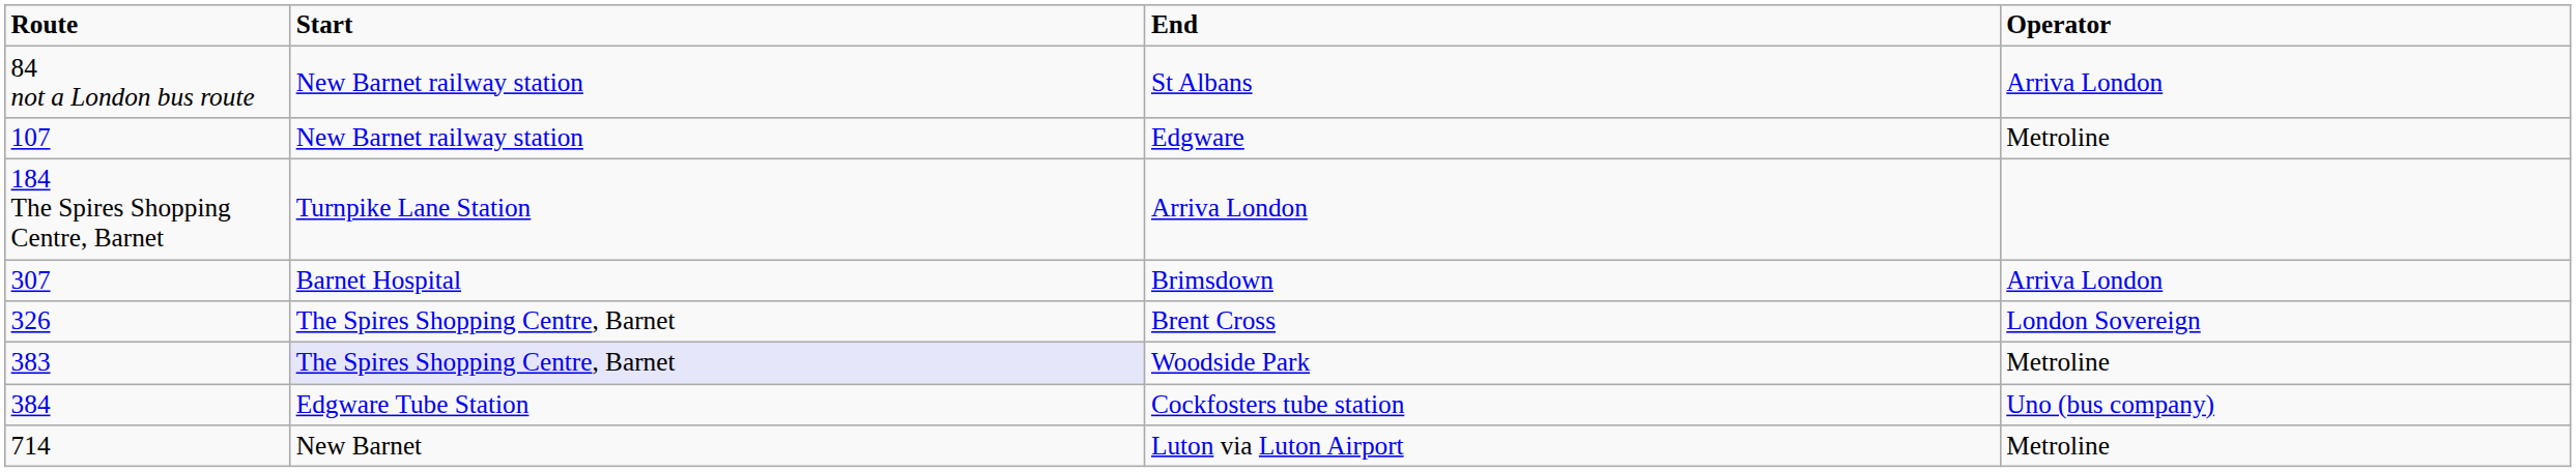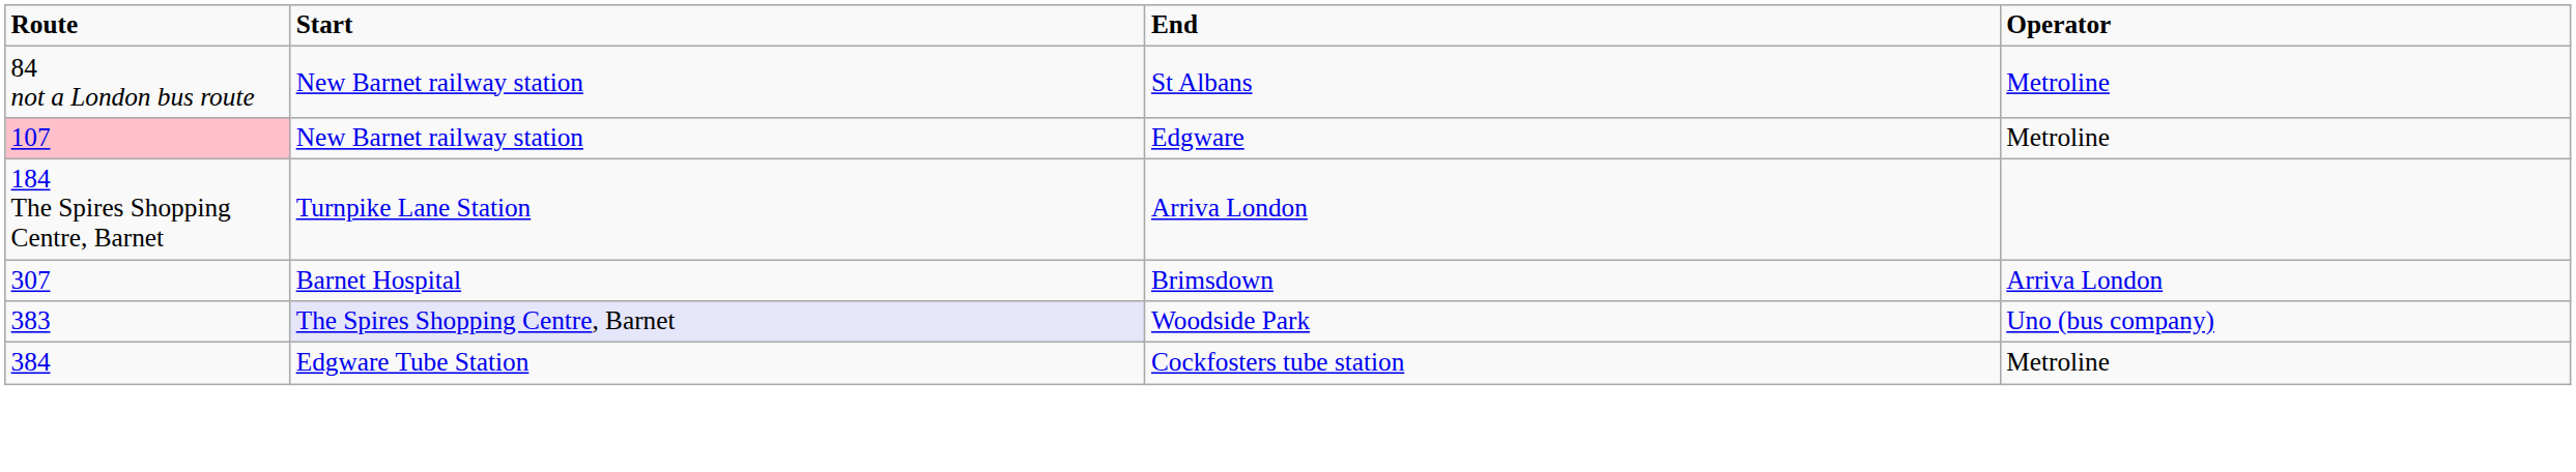St Albans | Operator: Arriva London -> Metroline
Edgware | Route: no background -> pink background
- row: 326 | The Spires Shopping Centre, Barnet | Brent Cross | London Sovereign
Woodside Park | Operator: Metroline -> Uno (bus company)
Cockfosters tube station | Operator: Uno (bus company) -> Metroline
- row: 714 | New Barnet | Luton via Luton Airport | Metroline
